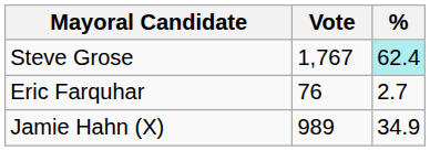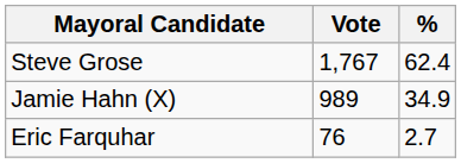Steve Grose | %: paleturquoise background -> no background
rows swapped: Jamie Hahn (X) <-> Eric Farquhar
